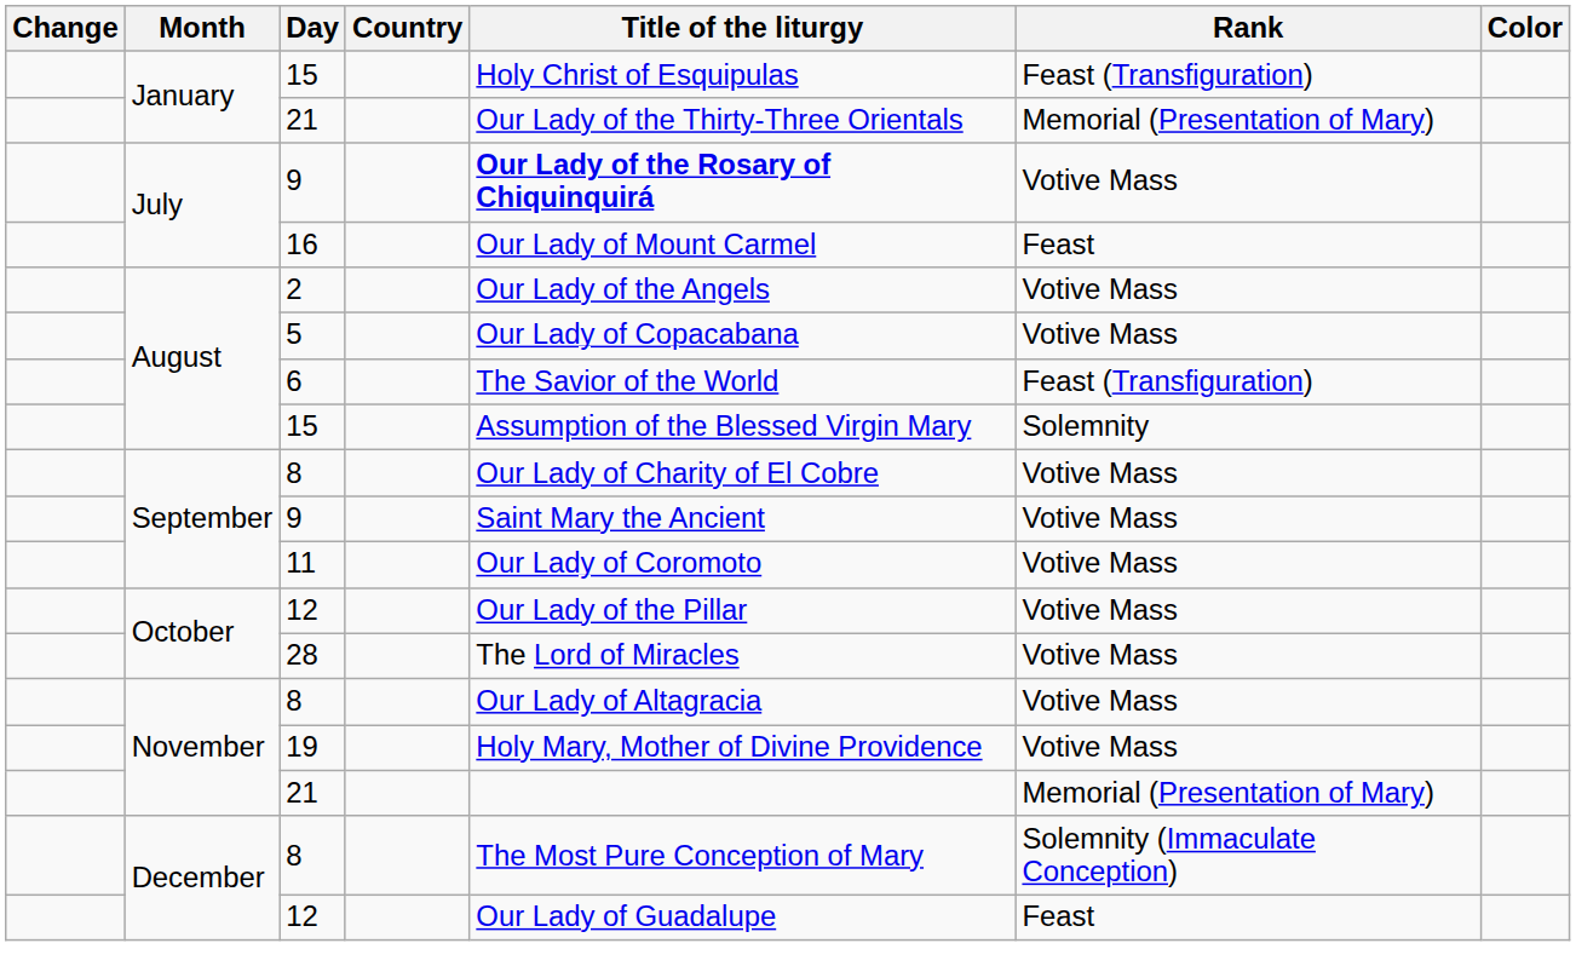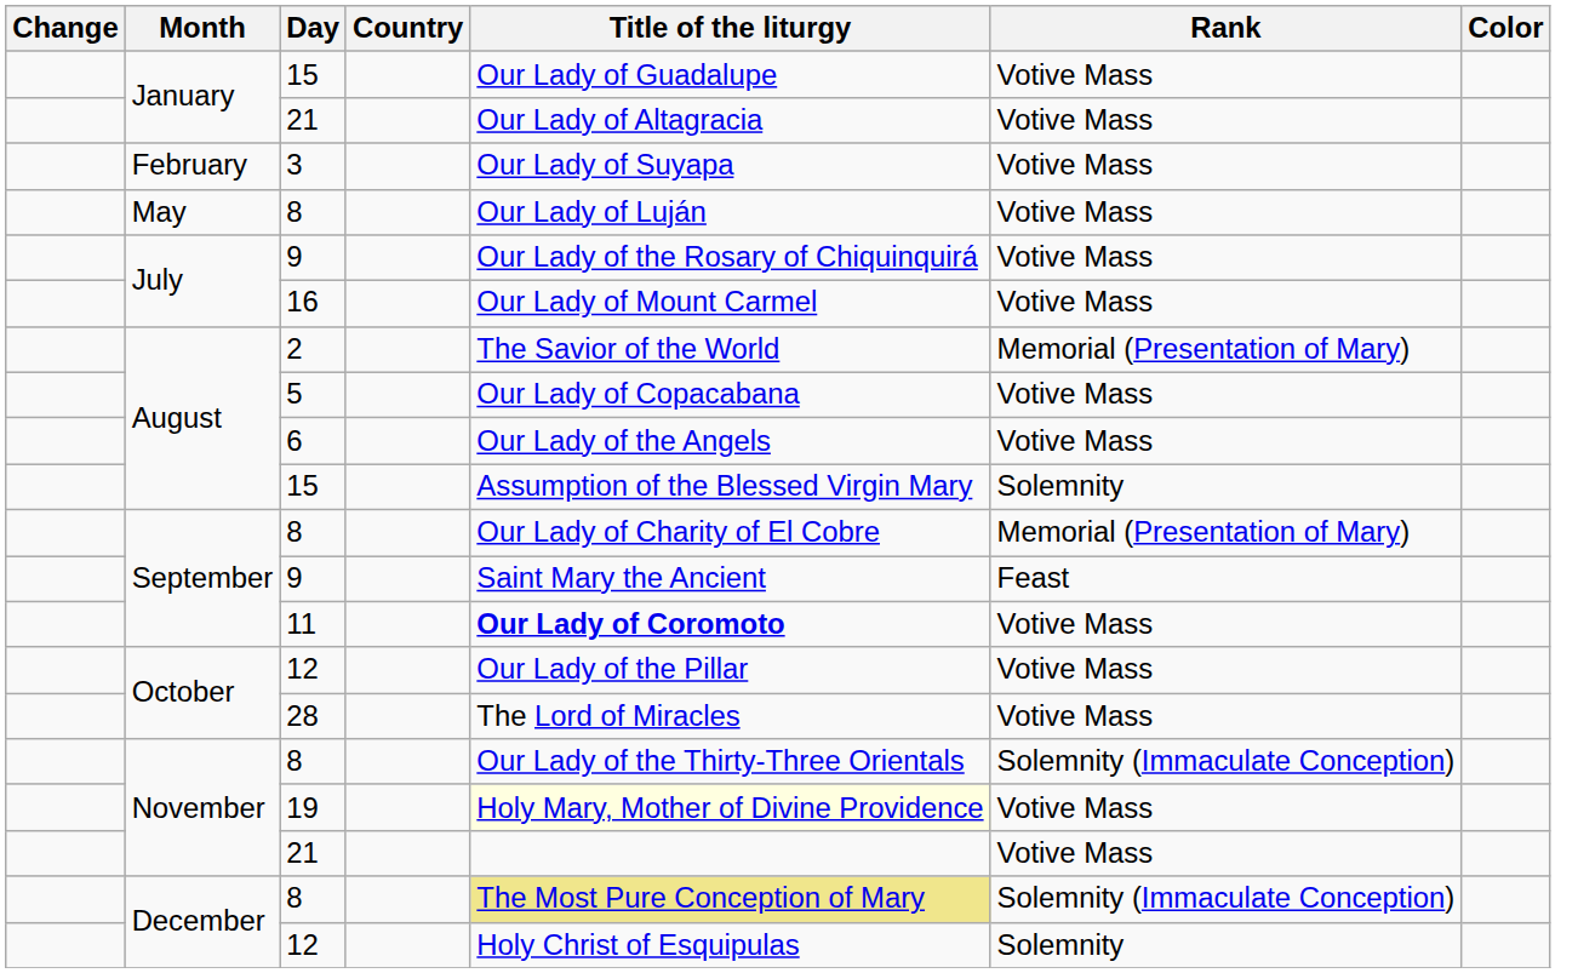January / 15 | Title of the liturgy: Holy Christ of Esquipulas -> Our Lady of Guadalupe
January / 15 | Rank: Feast (Transfiguration) -> Votive Mass
January / 21 | Title of the liturgy: Our Lady of the Thirty-Three Orientals -> Our Lady of Altagracia
January / 21 | Rank: Memorial (Presentation of Mary) -> Votive Mass
+ row: February | 3 | Our Lady of Suyapa | Votive Mass
+ row: May | 8 | Our Lady of Luján | Votive Mass
July / 9 | Title of the liturgy: bold -> normal
16 | Rank: Feast -> Votive Mass
2 | Title of the liturgy: Our Lady of the Angels -> The Savior of the World
2 | Rank: Votive Mass -> Memorial (Presentation of Mary)
6 | Title of the liturgy: The Savior of the World -> Our Lady of the Angels
6 | Rank: Feast (Transfiguration) -> Votive Mass
September / 8 | Rank: Votive Mass -> Memorial (Presentation of Mary)
September / 9 | Rank: Votive Mass -> Feast
11 | Title of the liturgy: normal -> bold
November / 8 | Title of the liturgy: Our Lady of Altagracia -> Our Lady of the Thirty-Three Orientals
November / 8 | Rank: Votive Mass -> Solemnity (Immaculate Conception)
19 | Title of the liturgy: no background -> lightyellow background
November / 21 | Rank: Memorial (Presentation of Mary) -> Votive Mass
December / 8 | Title of the liturgy: no background -> khaki background
December / 12 | Title of the liturgy: Our Lady of Guadalupe -> Holy Christ of Esquipulas
December / 12 | Rank: Feast -> Solemnity
